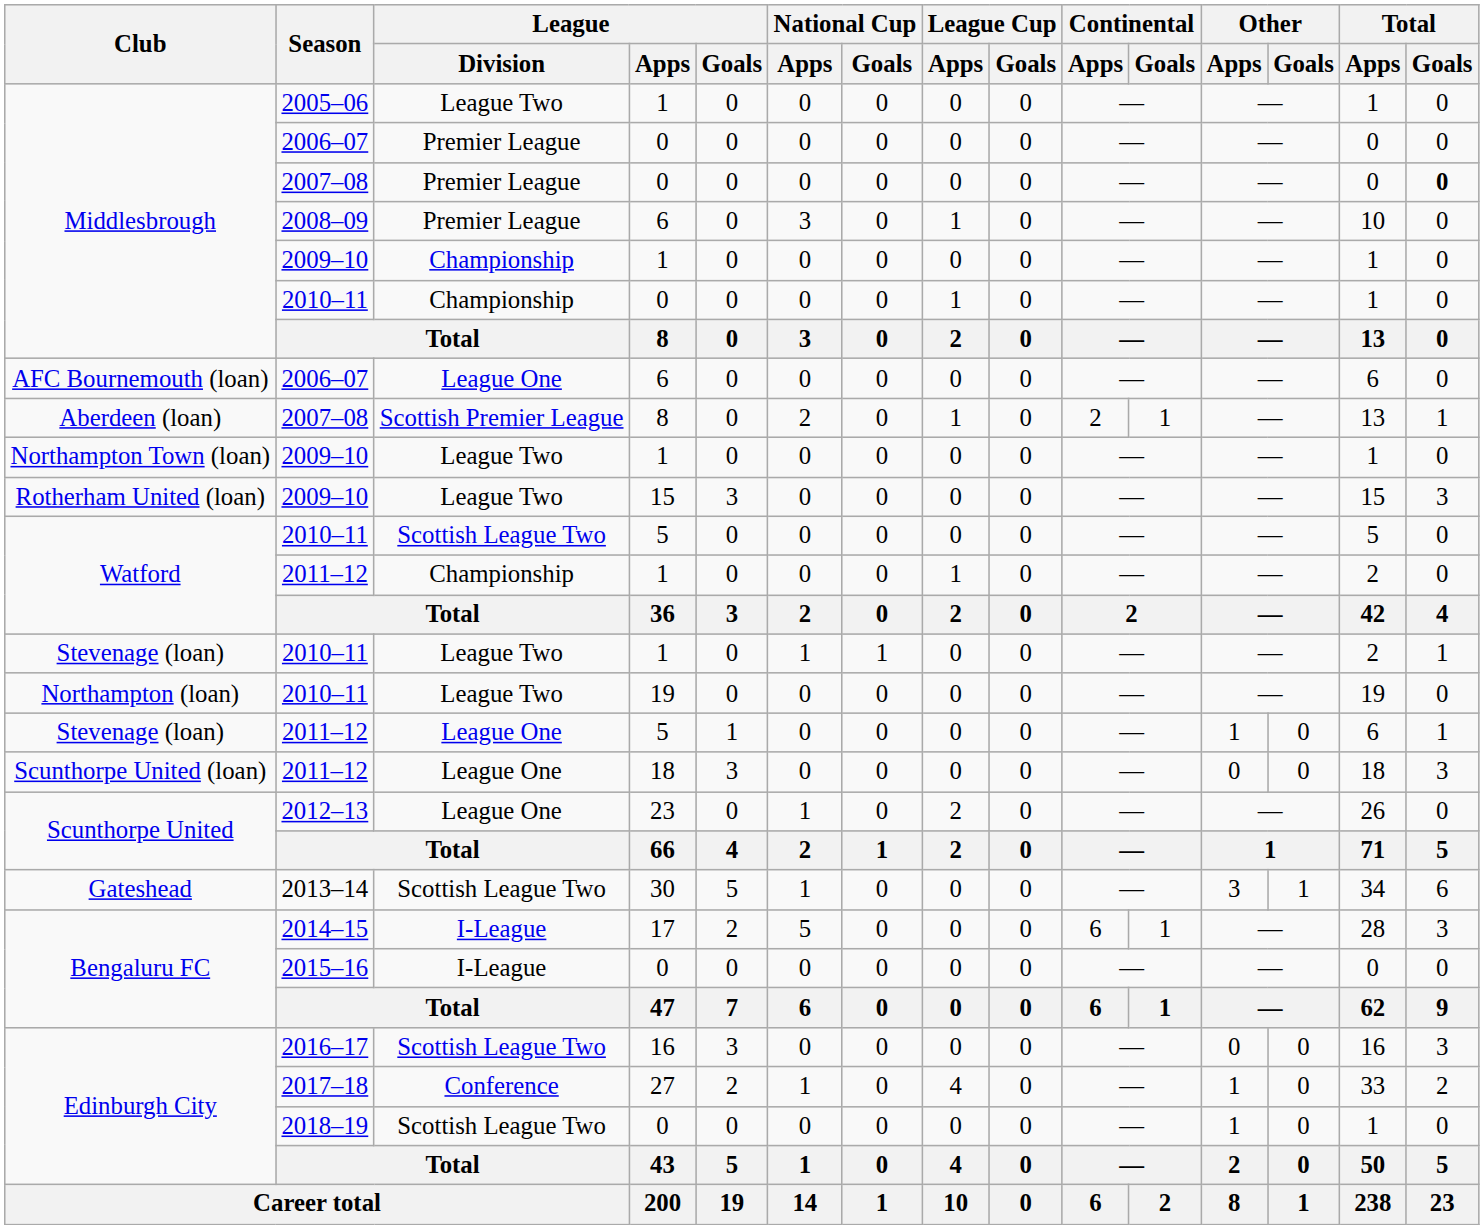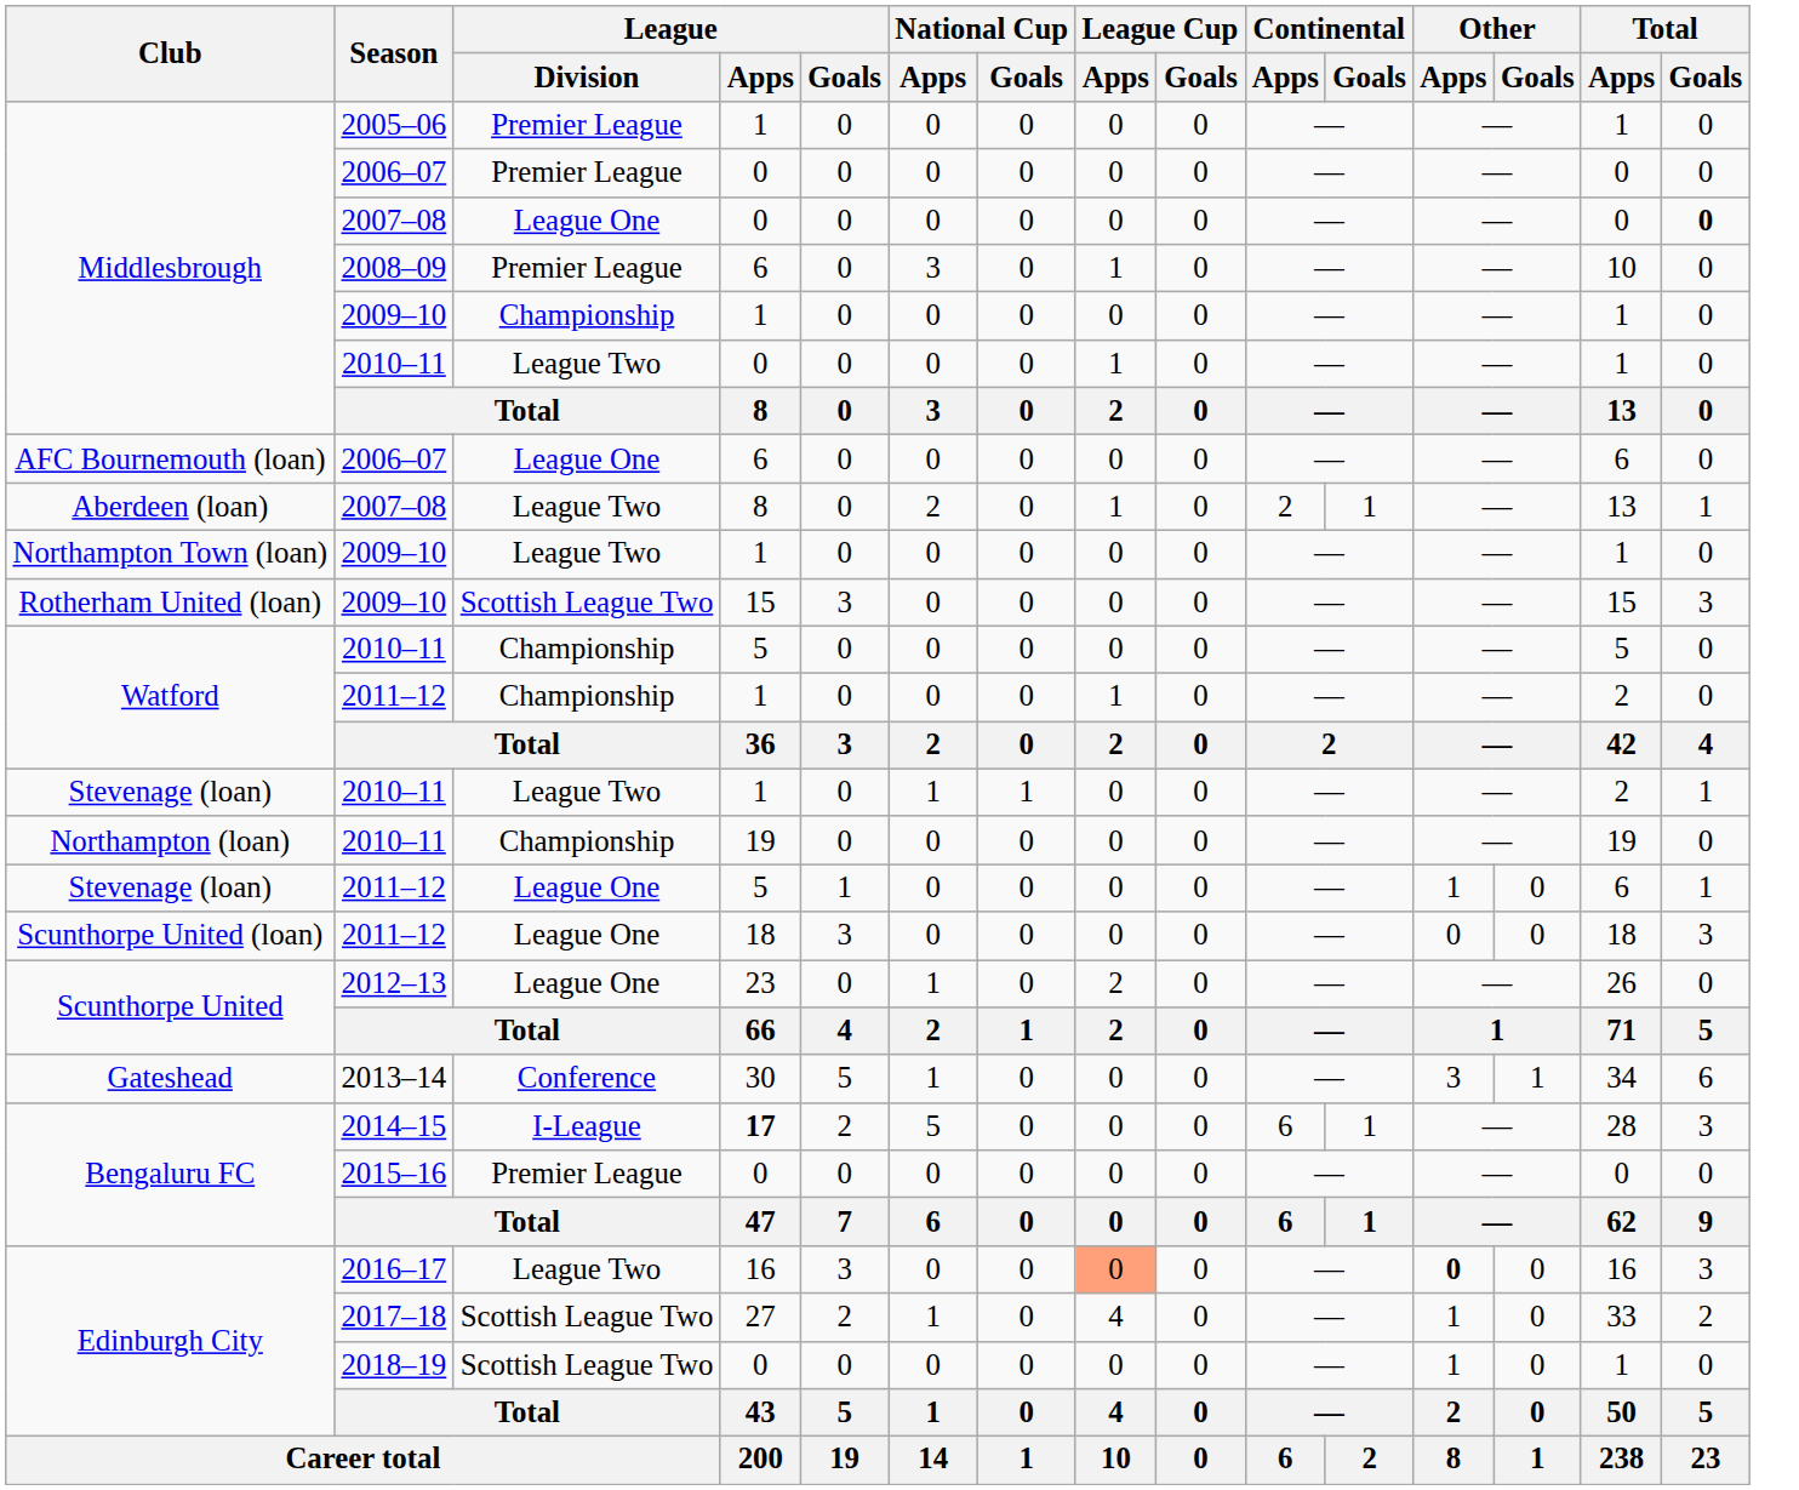2005–06 | League / Division: League Two -> Premier League
Middlesbrough / 2007–08 | League / Division: Premier League -> League One
Middlesbrough / 2010–11 | League / Division: Championship -> League Two
Aberdeen (loan) / 2007–08 | League / Division: Scottish Premier League -> League Two
Rotherham United (loan) / 2009–10 | League / Division: League Two -> Scottish League Two
Watford / 2010–11 | League / Division: Scottish League Two -> Championship
Northampton (loan) / 2010–11 | League / Division: League Two -> Championship
2013–14 | League / Division: Scottish League Two -> Conference
2014–15 | League / Apps: normal -> bold
2015–16 | League / Division: I-League -> Premier League
2016–17 | League / Division: Scottish League Two -> League Two
2016–17 | League Cup / Apps: no background -> lightsalmon background
2016–17 | Other / Apps: normal -> bold
2017–18 | League / Division: Conference -> Scottish League Two
